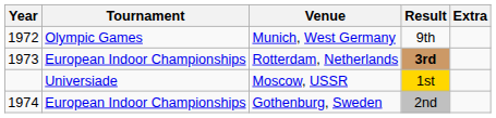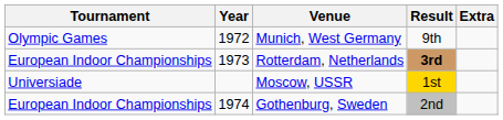columns swapped: Year <-> Tournament
